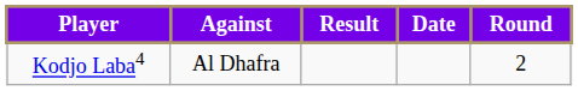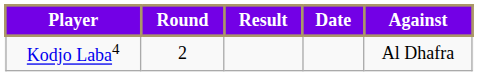columns swapped: Against <-> Round
